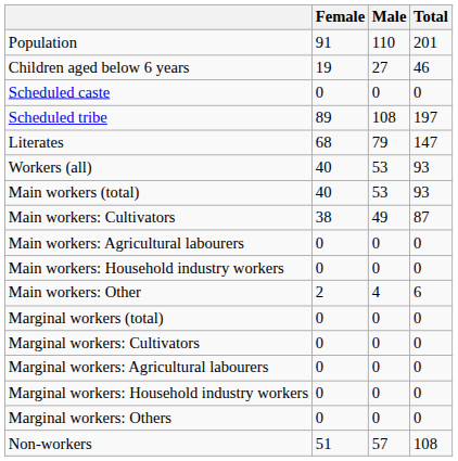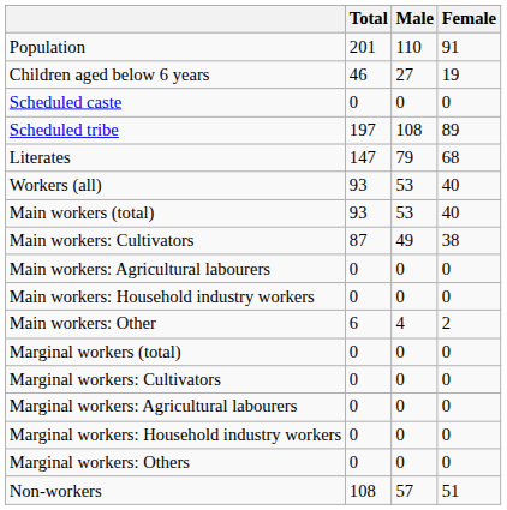columns swapped: Total <-> Female
